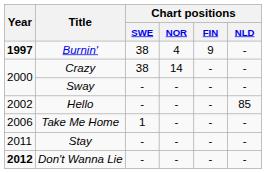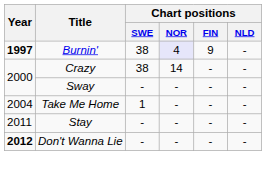Burnin' | Chart positions / NOR: no background -> lavender background
- row: 2002 | Hello | - | - | - | 85
Take Me Home | Year: 2006 -> 2004
